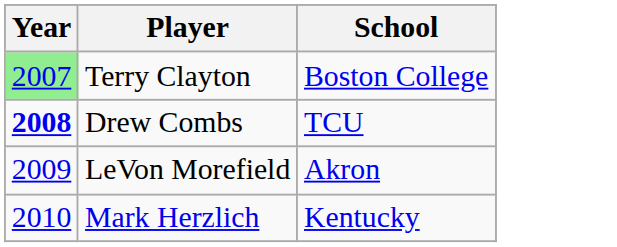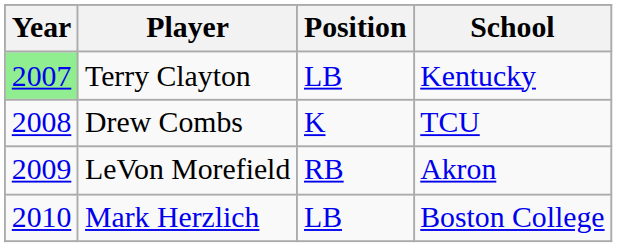+ column: Position | LB | K | RB | LB
Terry Clayton | School: Boston College -> Kentucky
Drew Combs | Year: bold -> normal
Mark Herzlich | School: Kentucky -> Boston College
